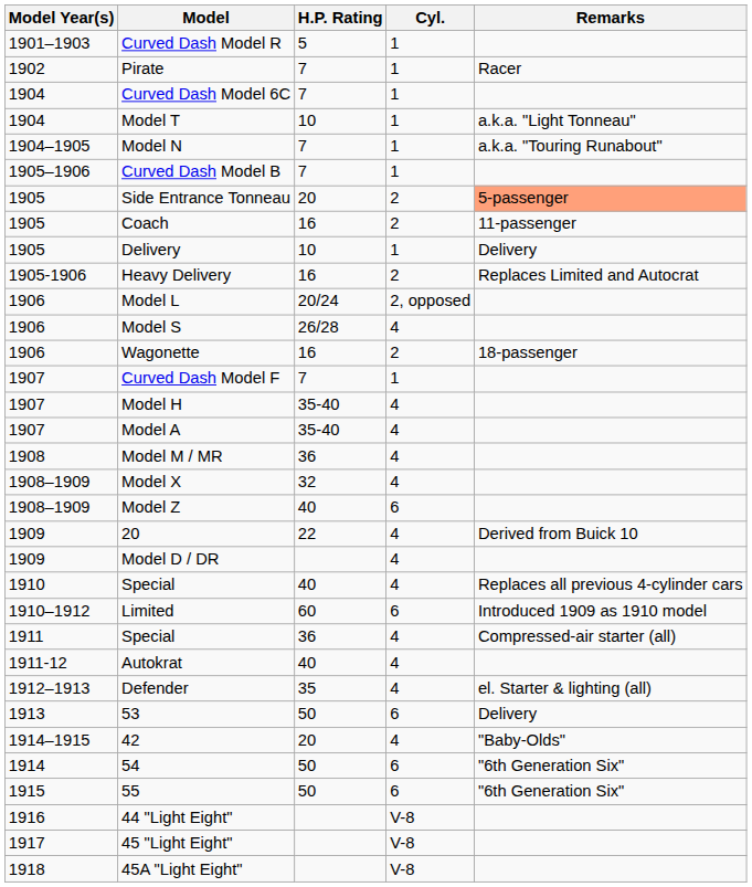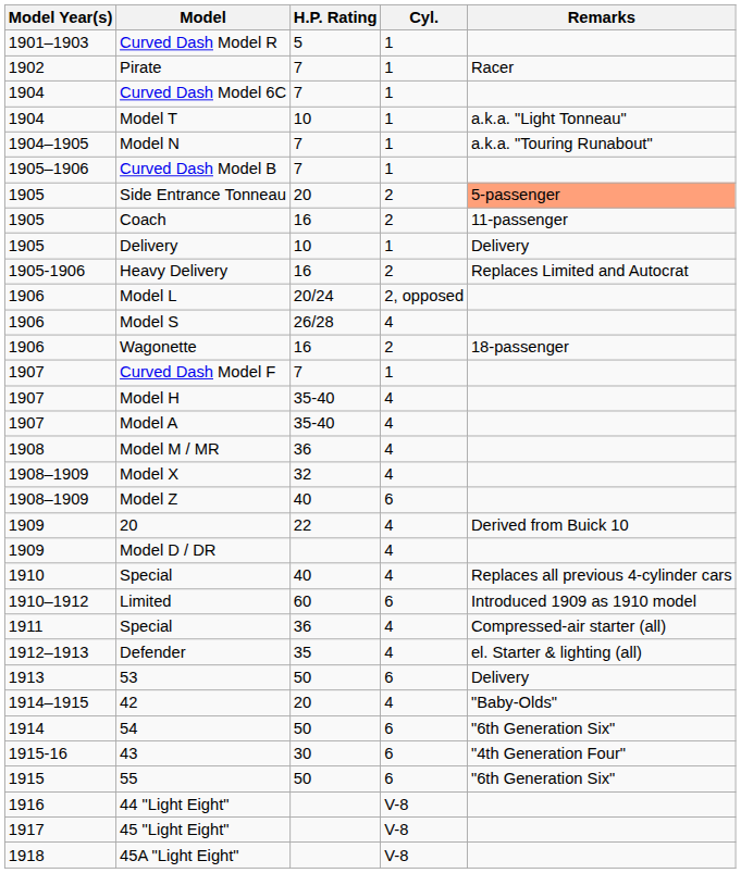- row: 1911-12 | Autokrat | 40 | 4
+ row: 1915-16 | 43 | 30 | 6 | "4th Generation Four"
